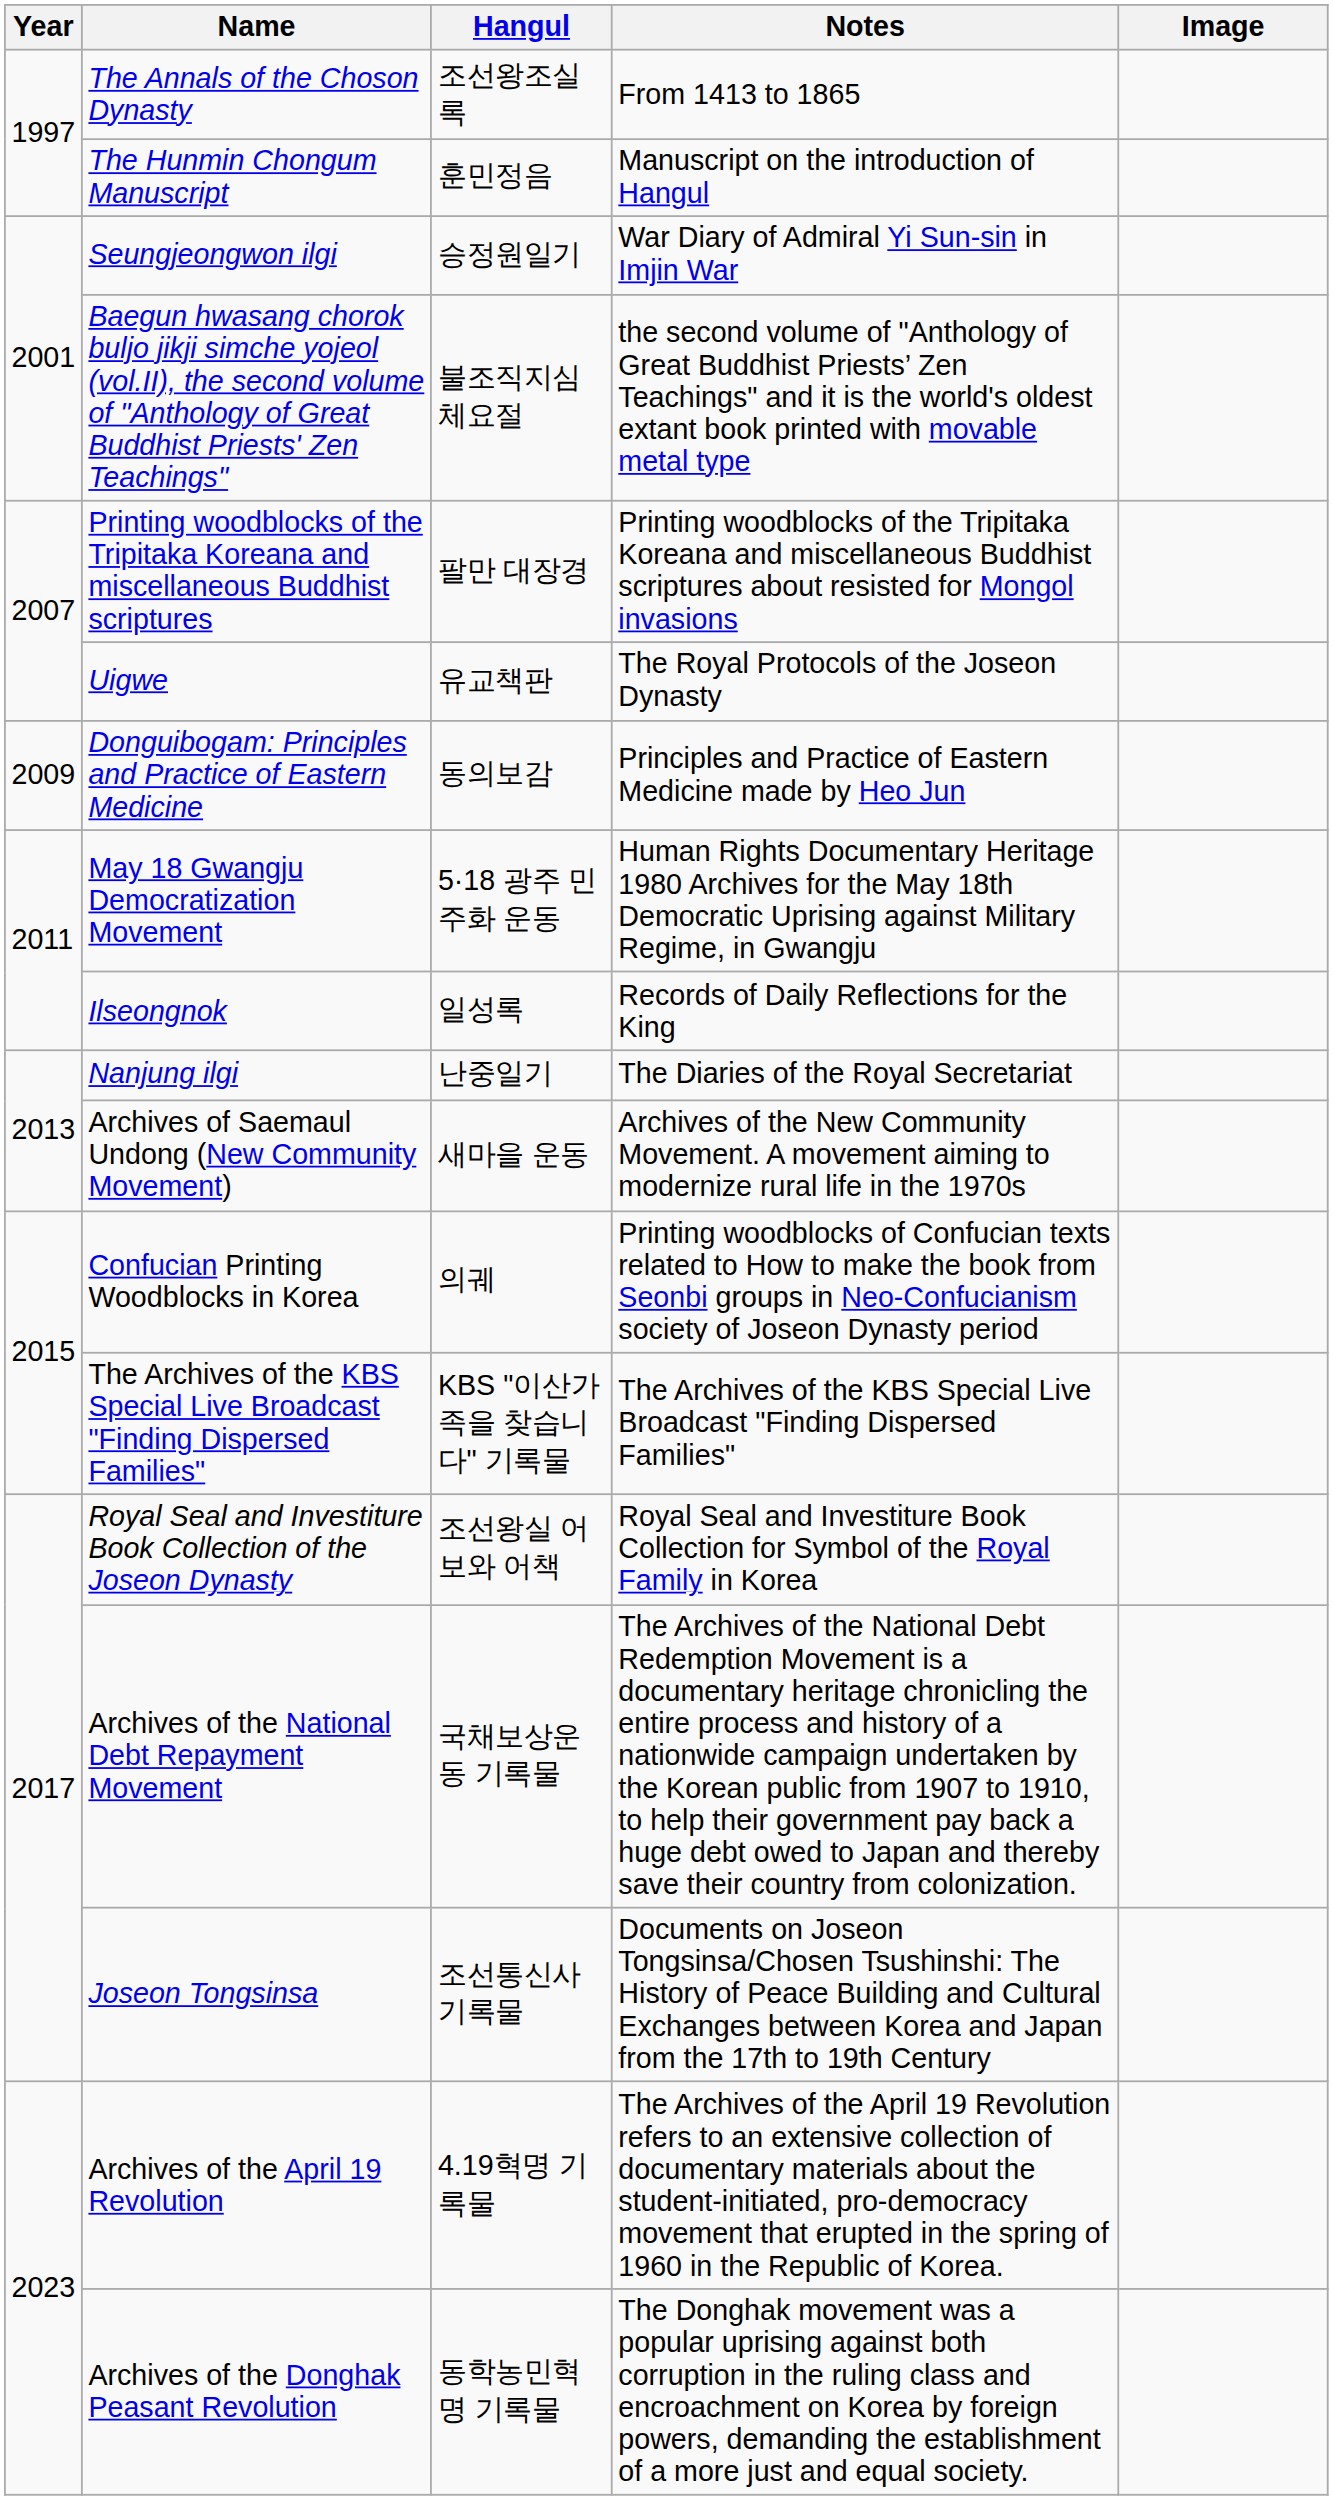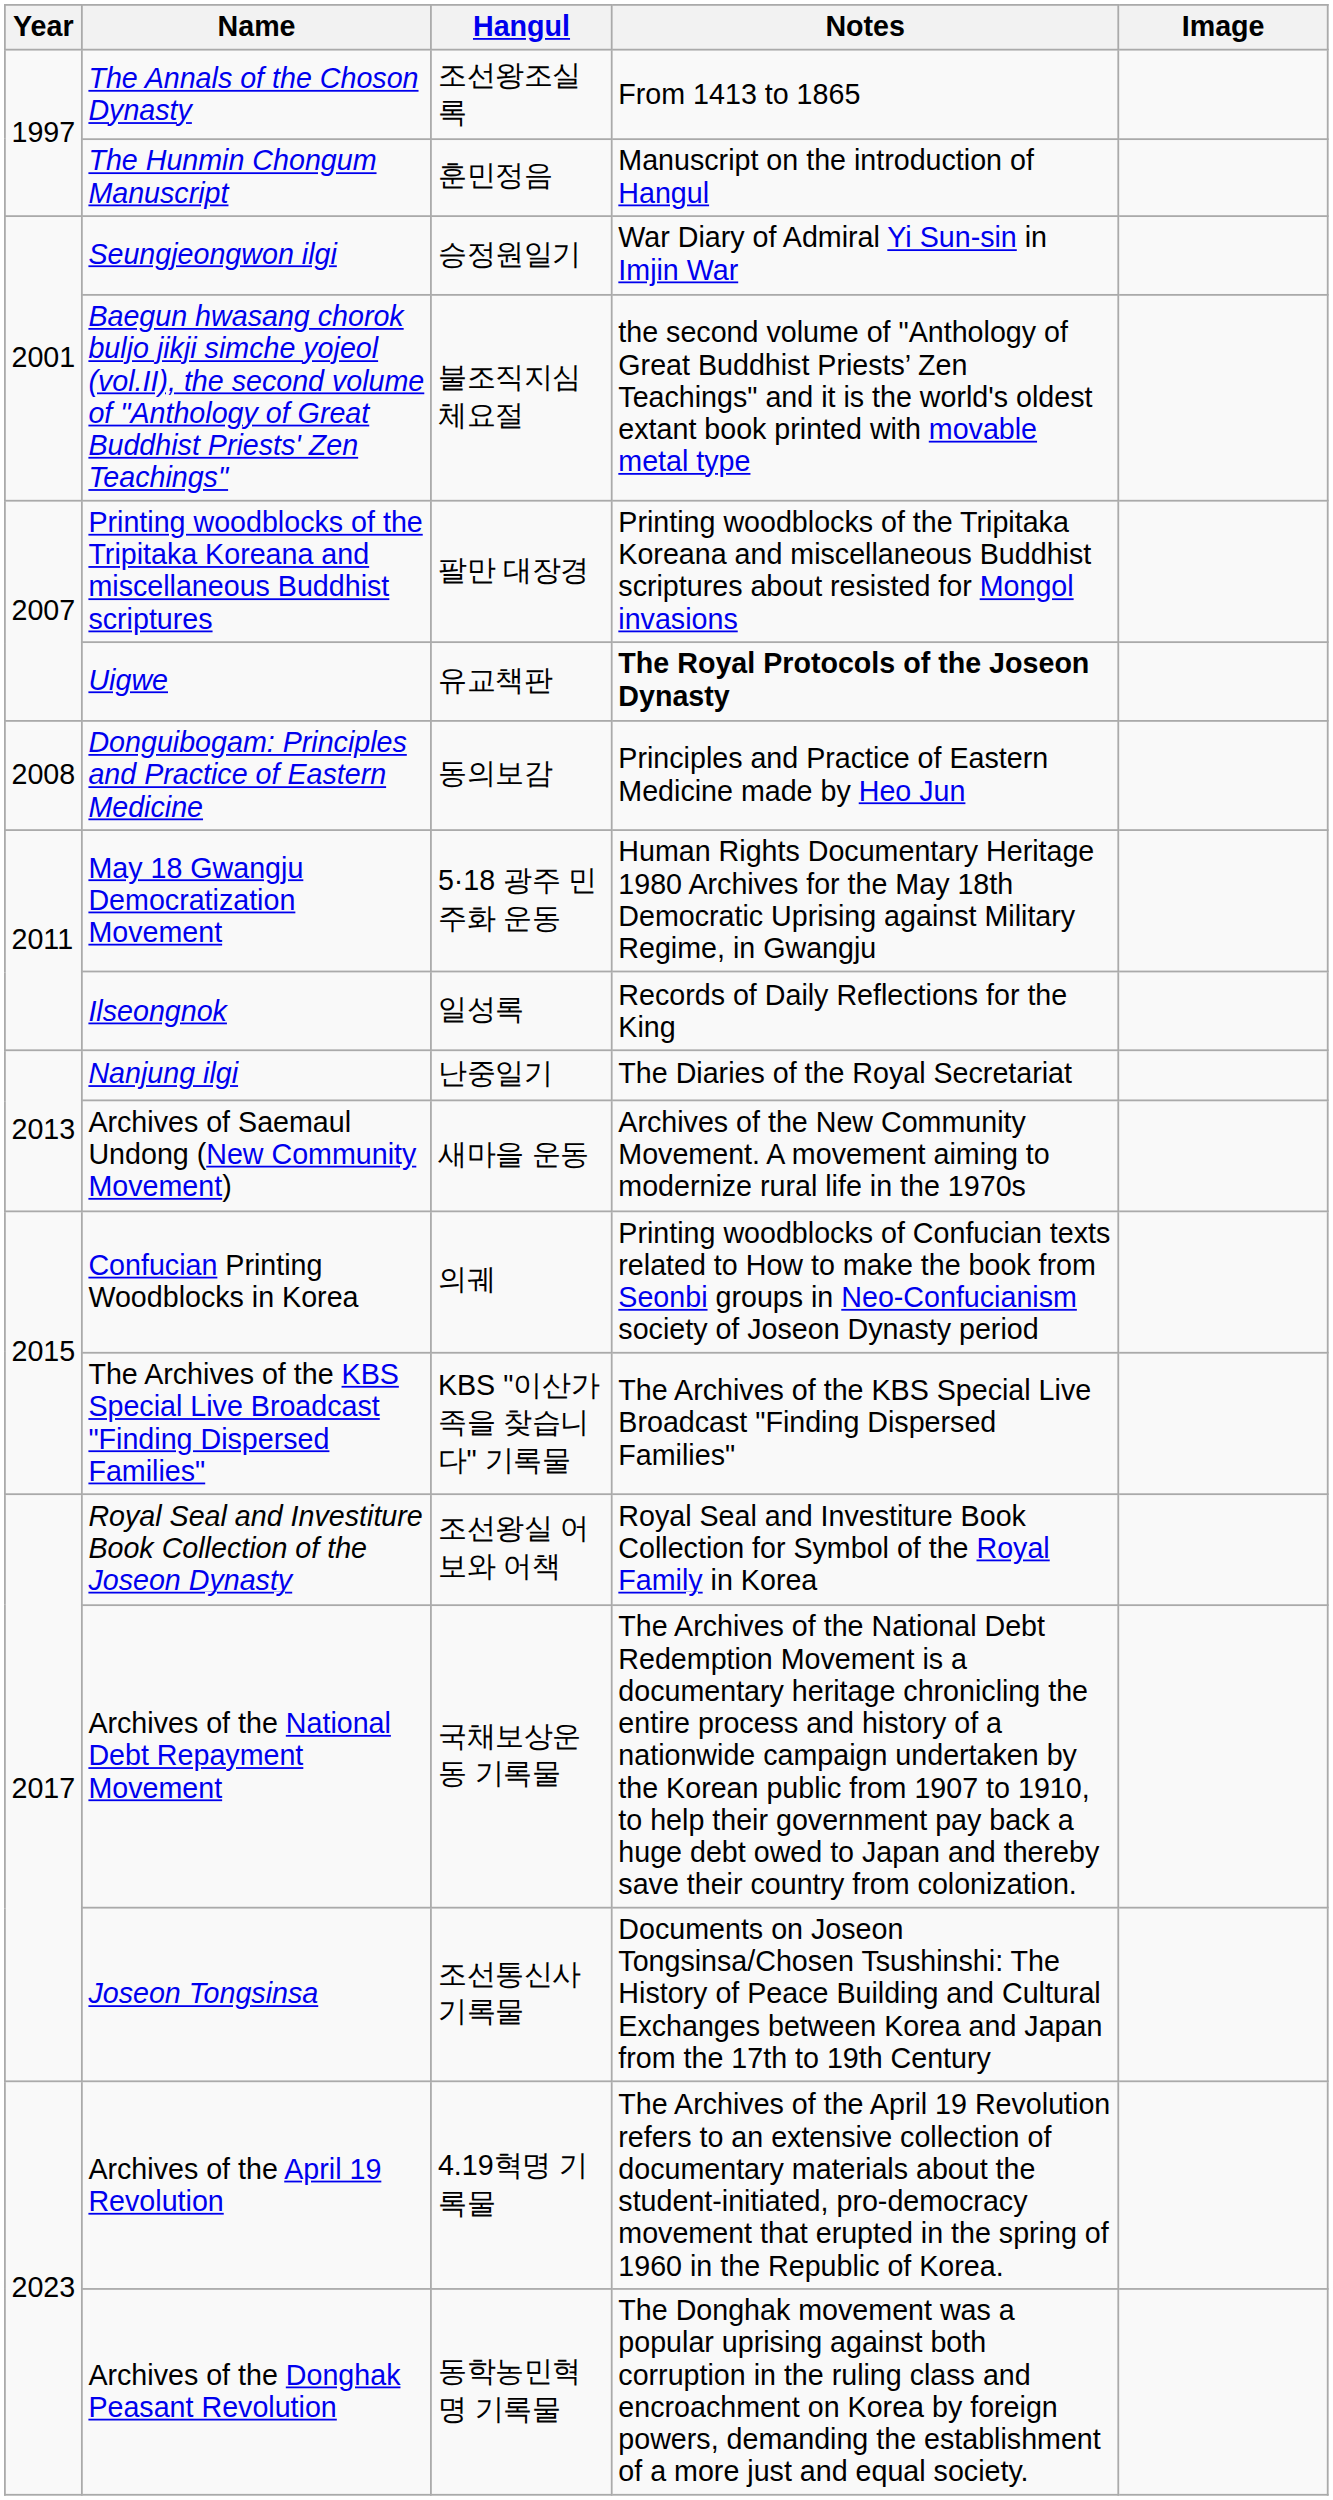Uigwe | Notes: normal -> bold
Donguibogam: Principles and Practice of Eastern Medicine | Year: 2009 -> 2008
